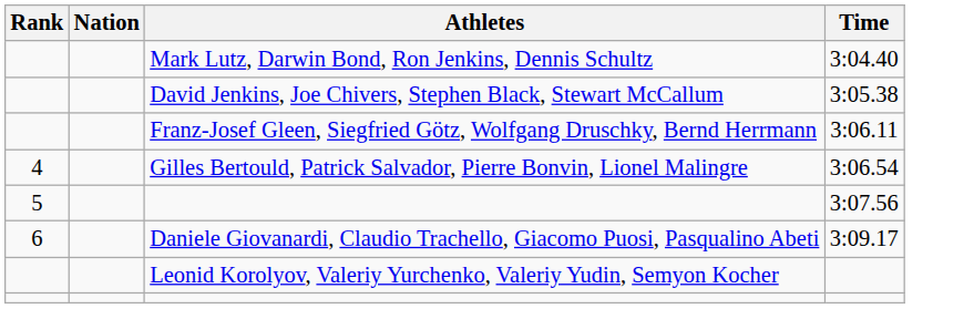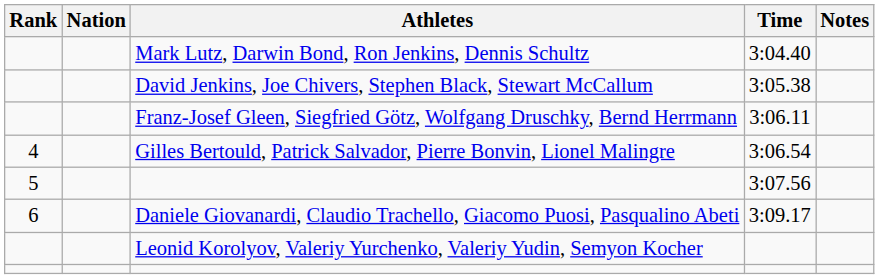+ column: Notes
